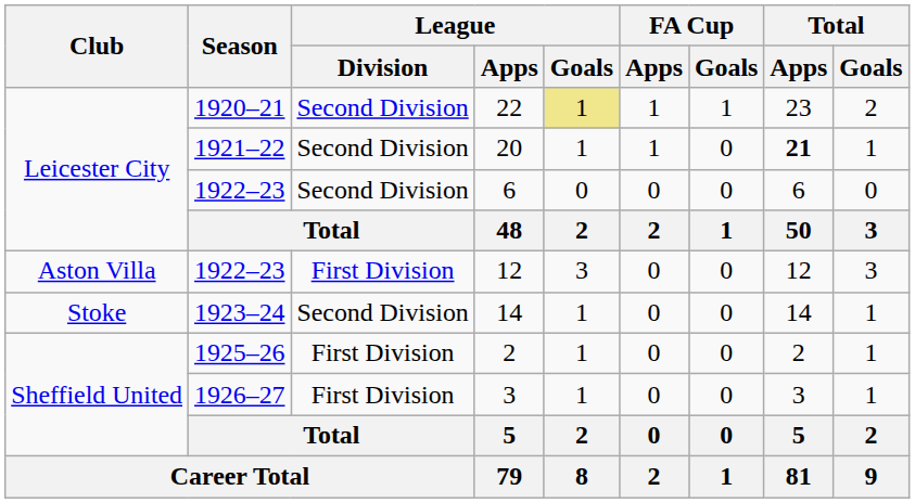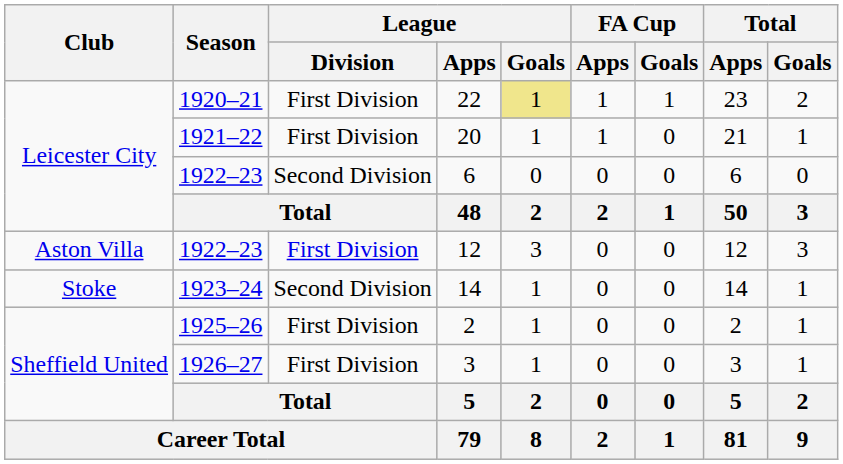22 | League / Division: Second Division -> First Division
20 | League / Division: Second Division -> First Division
20 | Total / Apps: bold -> normal
